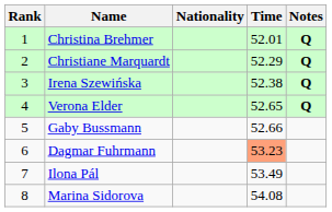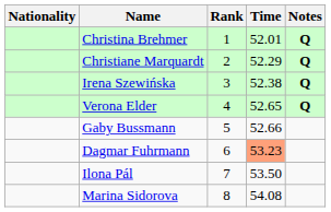columns swapped: Rank <-> Nationality
Ilona Pál | Time: 53.49 -> 53.50
